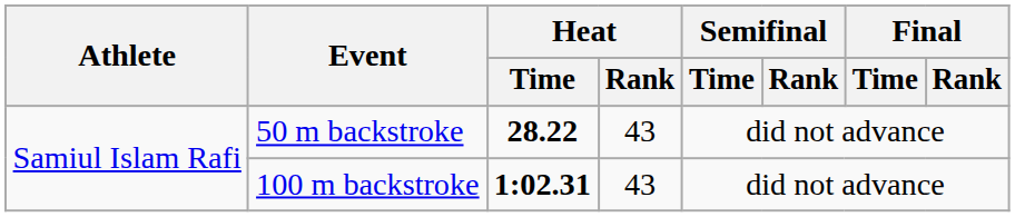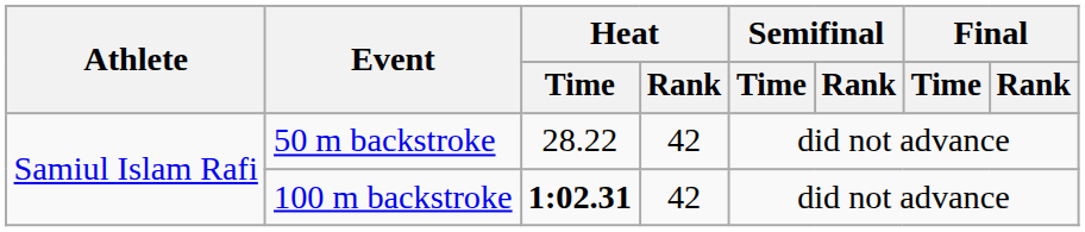50 m backstroke | Heat / Time: bold -> normal
50 m backstroke | Heat / Rank: 43 -> 42
100 m backstroke | Heat / Rank: 43 -> 42
